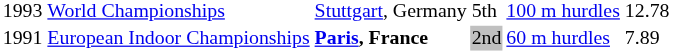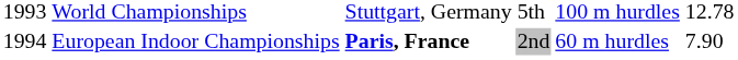European Indoor Championships | column 1: 1991 -> 1994
European Indoor Championships | column 6: 7.89 -> 7.90
